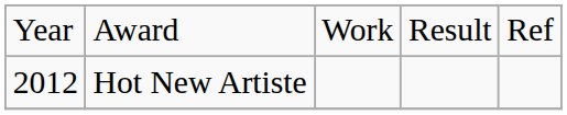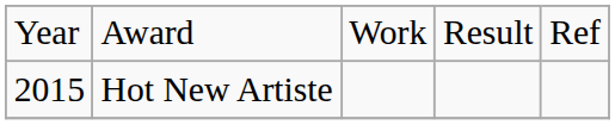Hot New Artiste | column 1: 2012 -> 2015
